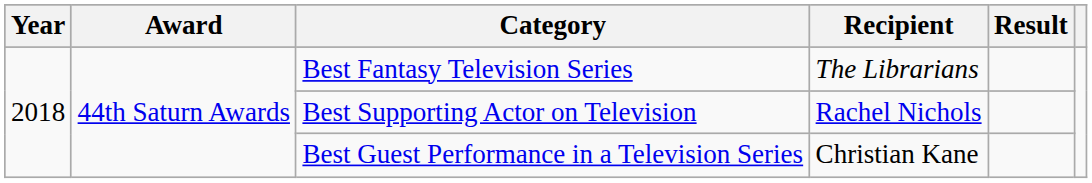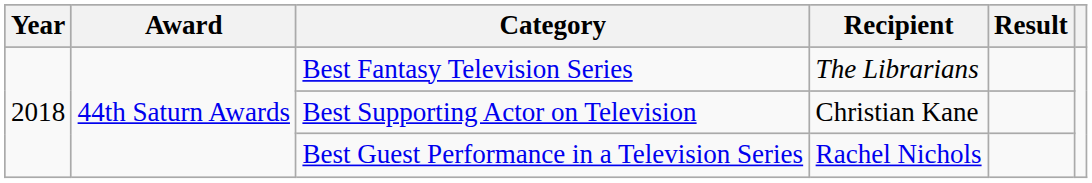Best Supporting Actor on Television | Recipient: Rachel Nichols -> Christian Kane
Best Guest Performance in a Television Series | Recipient: Christian Kane -> Rachel Nichols
